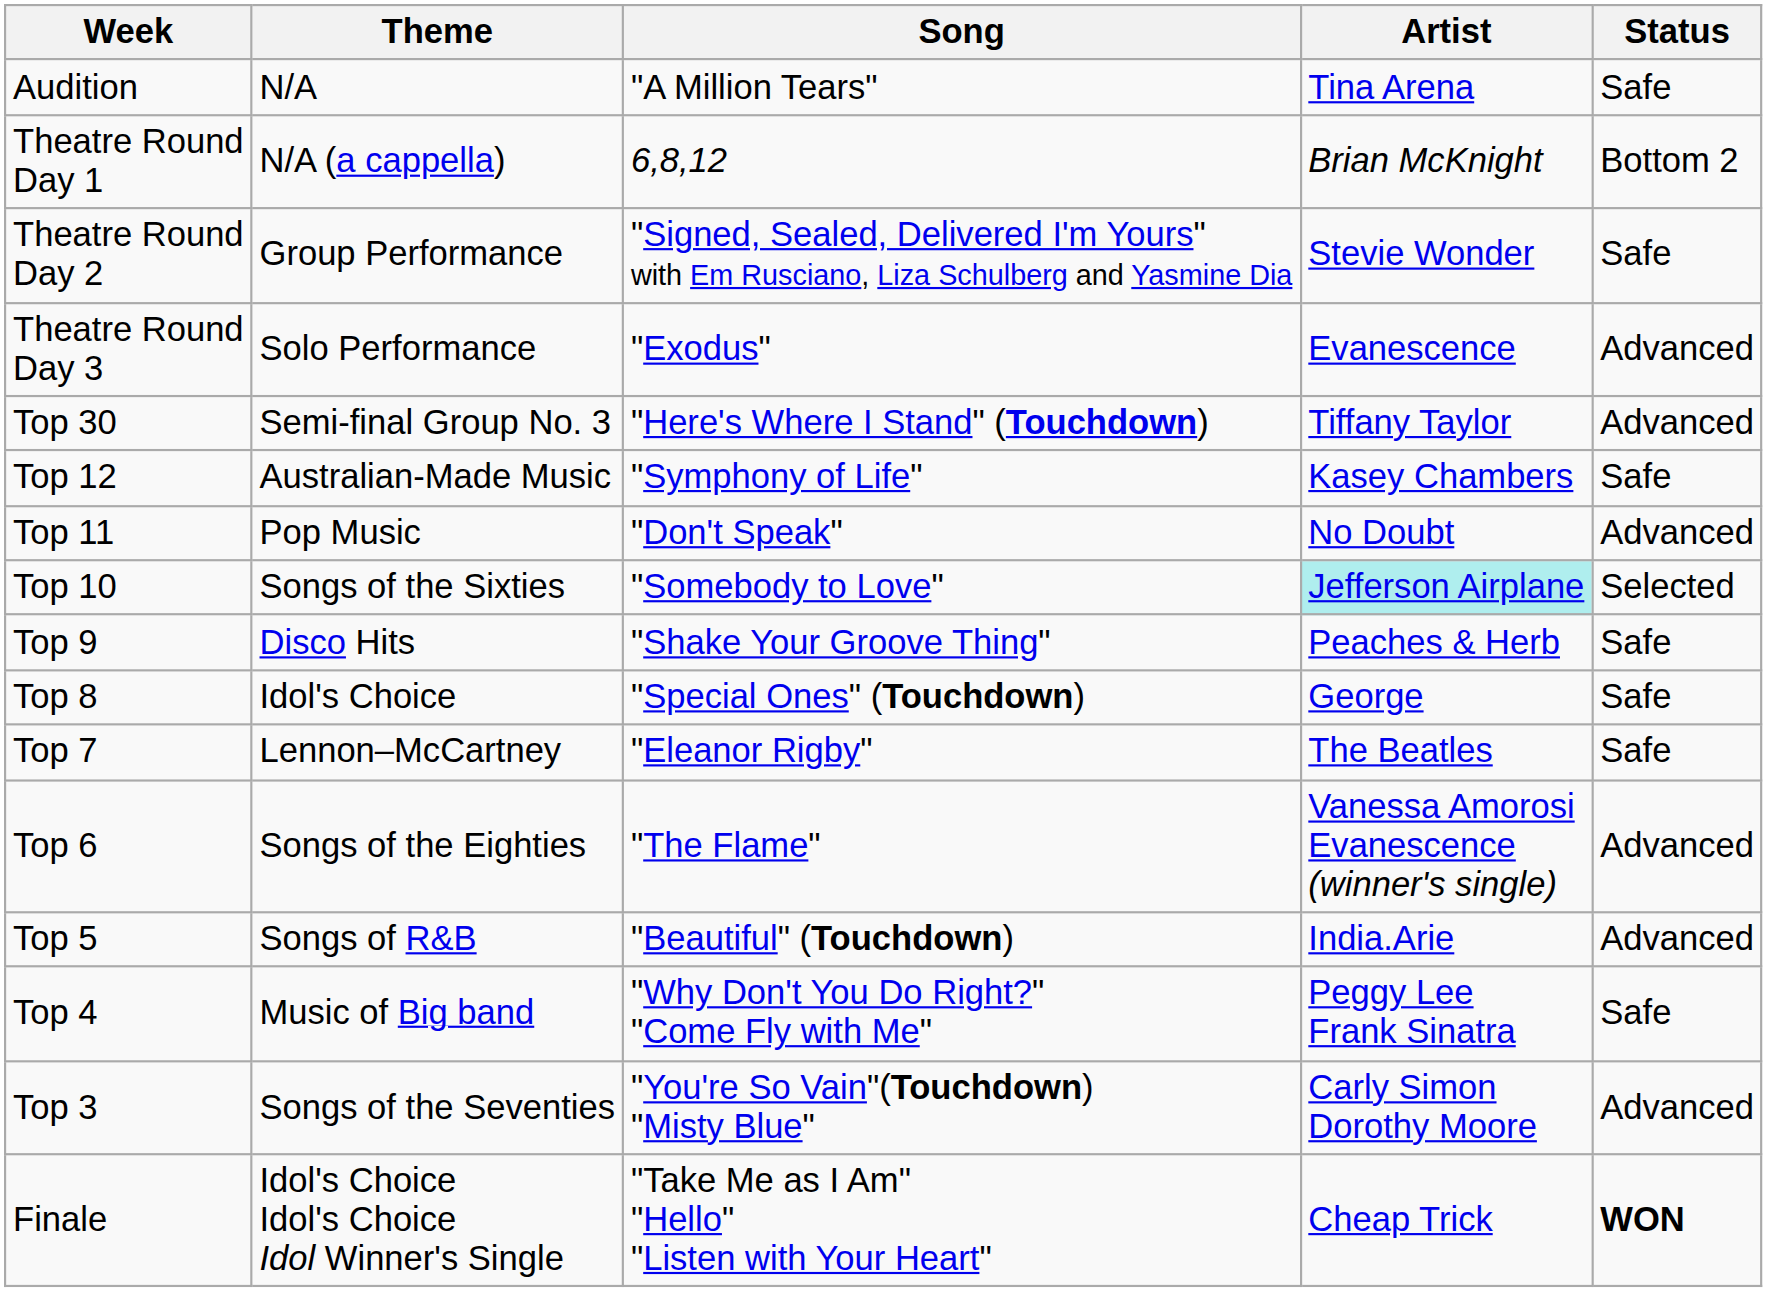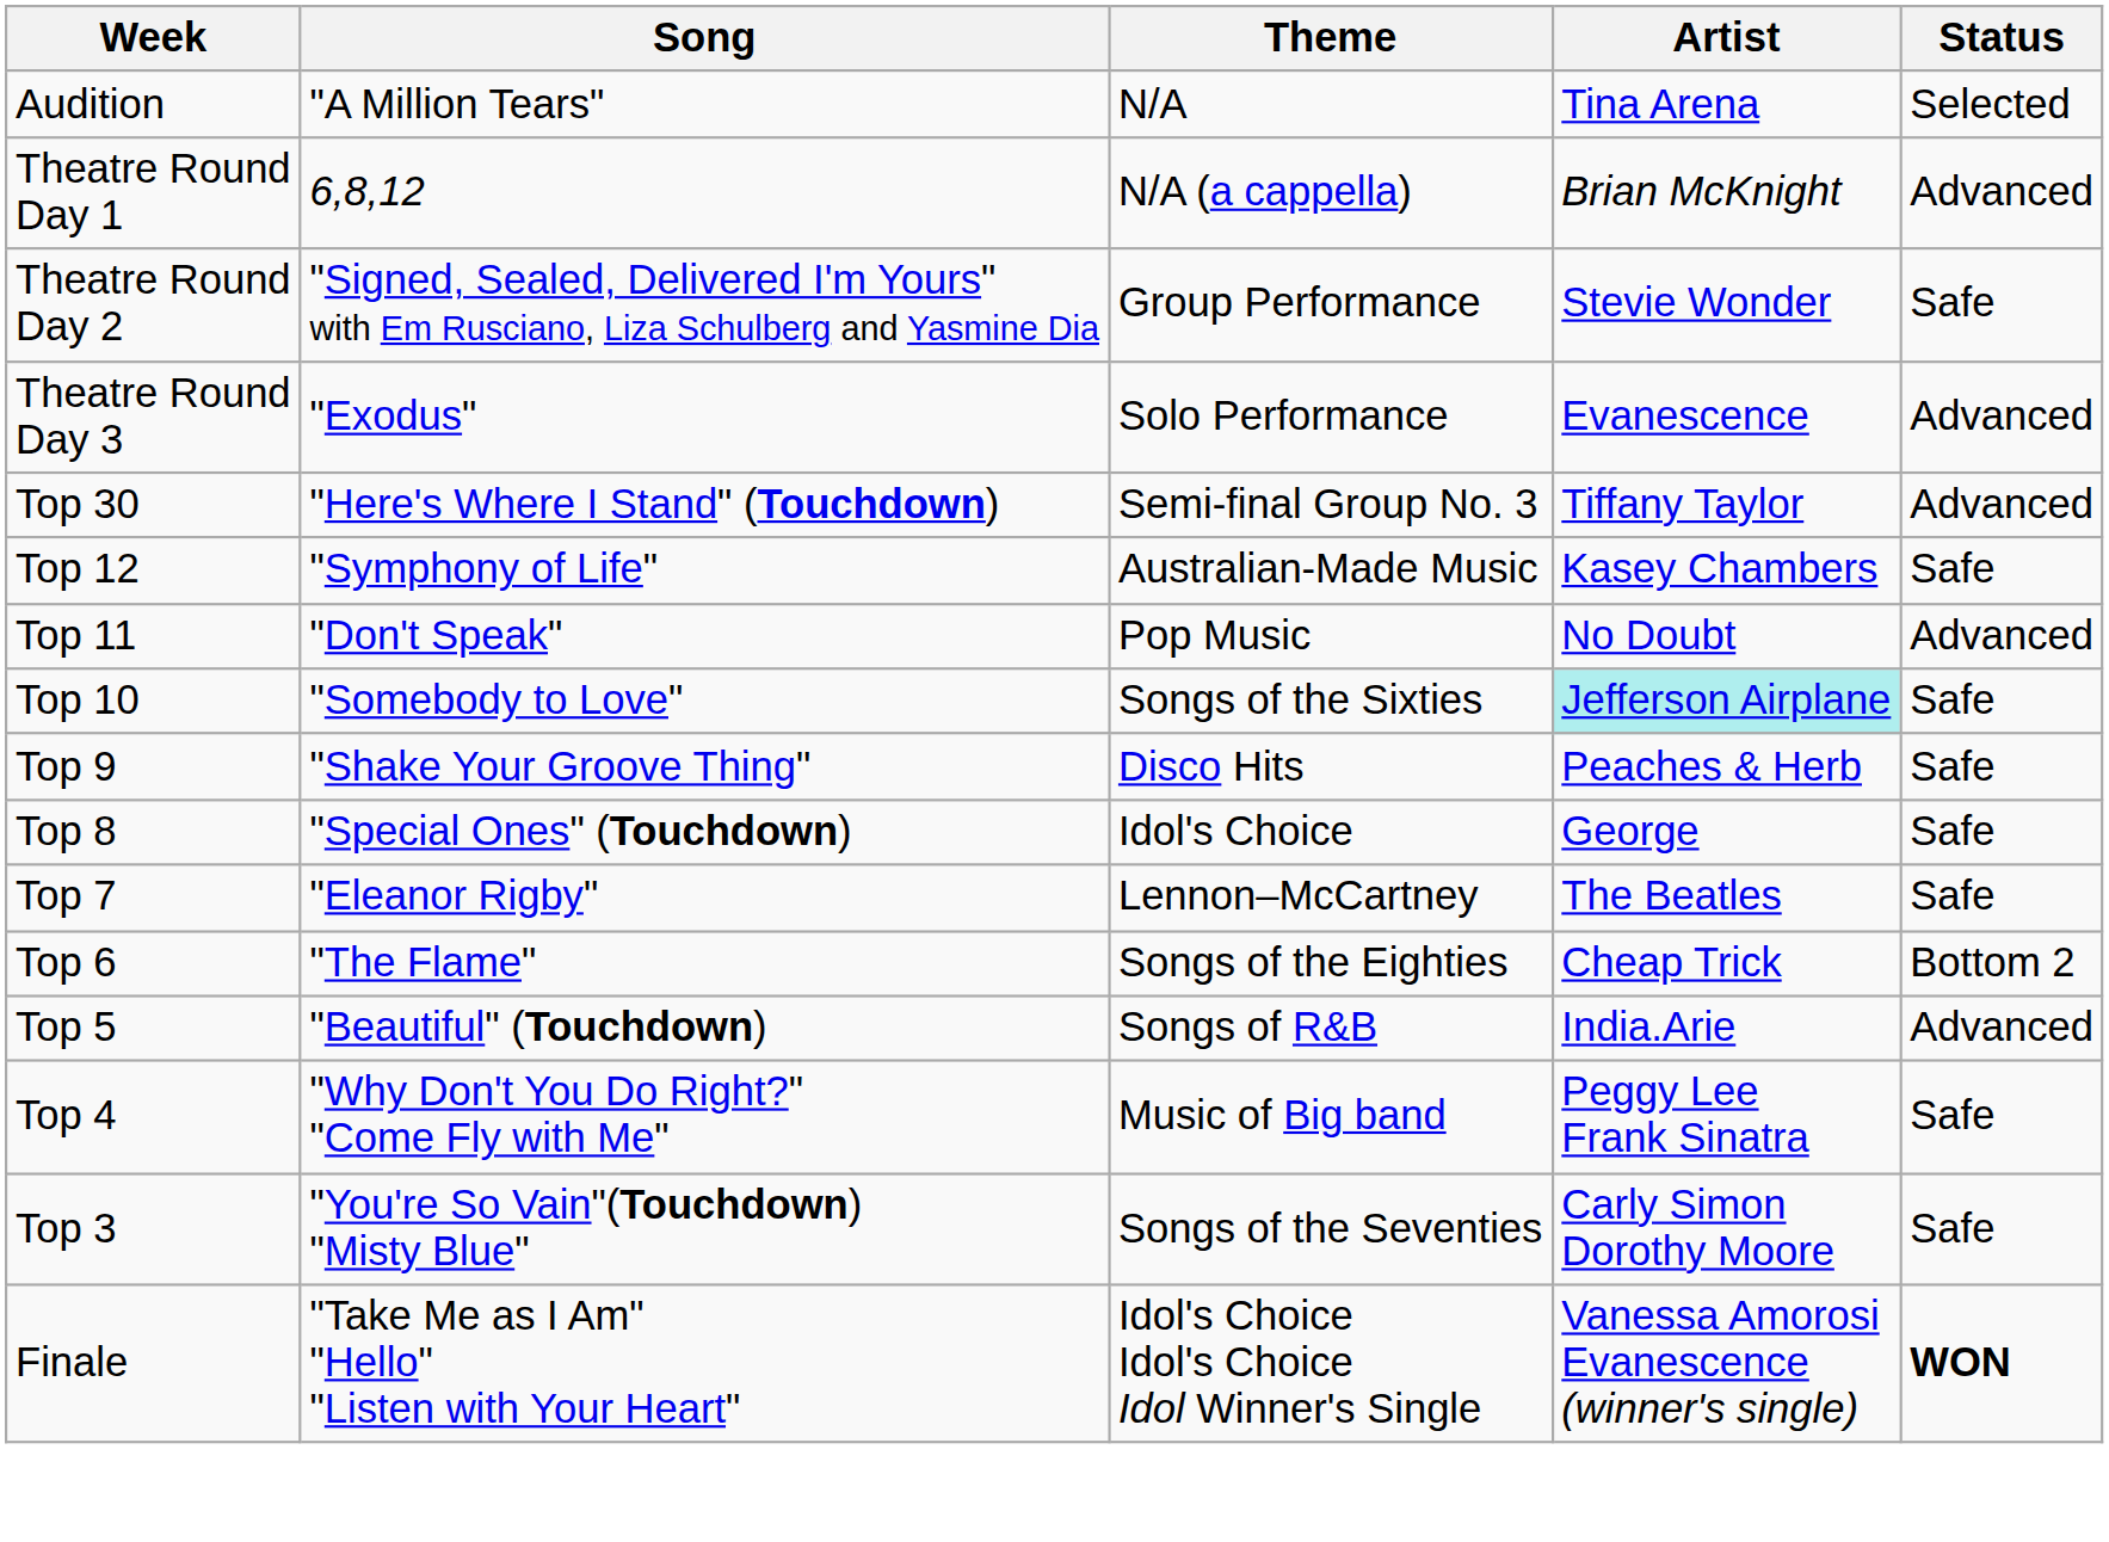columns swapped: Theme <-> Song
Audition | Status: Safe -> Selected
Theatre Round Day 1 | Status: Bottom 2 -> Advanced
Top 10 | Status: Selected -> Safe
Top 6 | Artist: Vanessa Amorosi Evanescence (winner's single) -> Cheap Trick
Top 6 | Status: Advanced -> Bottom 2
Top 3 | Status: Advanced -> Safe
Finale | Artist: Cheap Trick -> Vanessa Amorosi Evanescence (winner's single)
